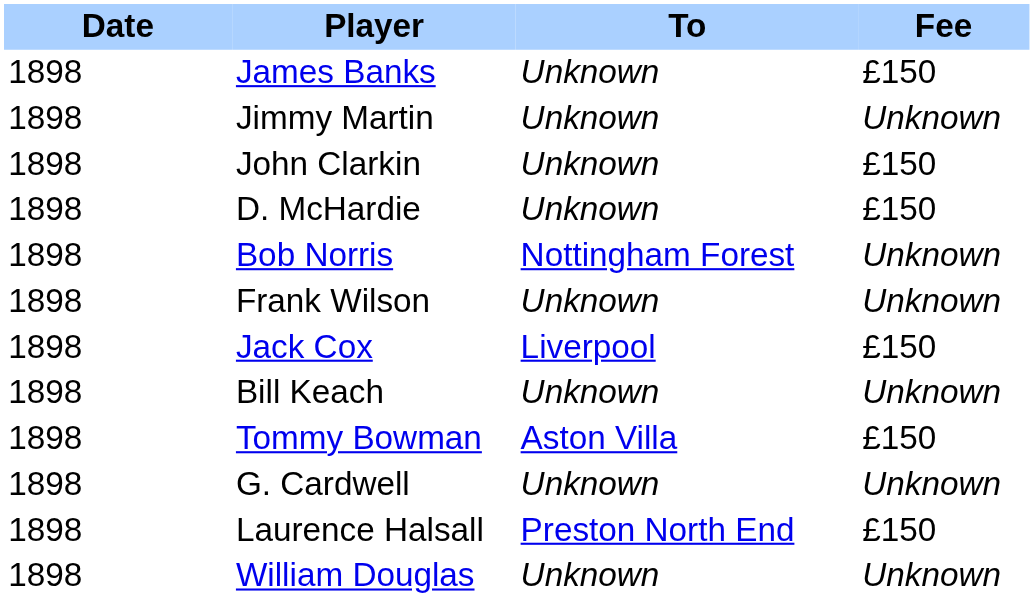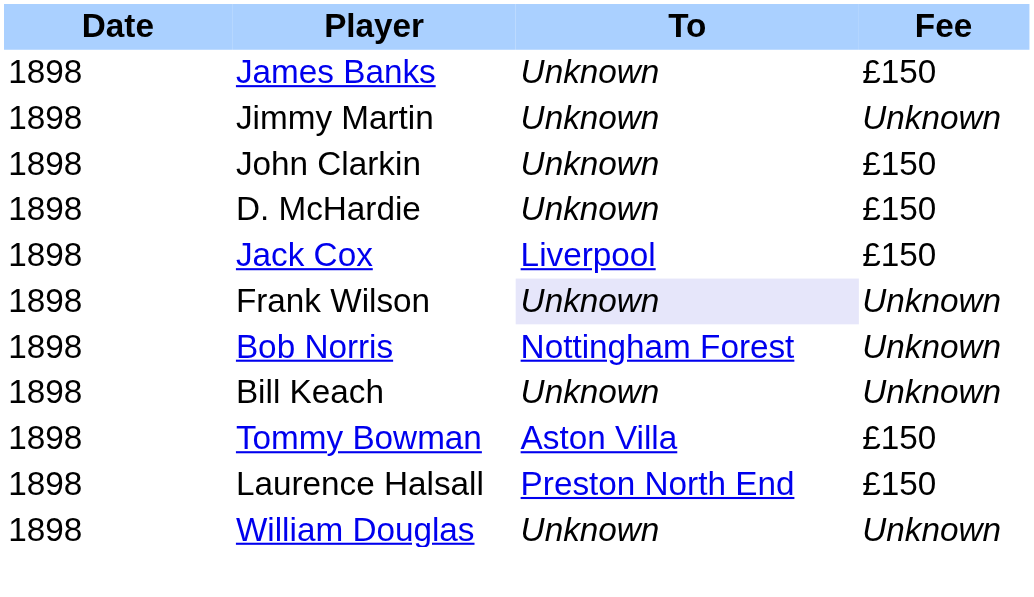rows swapped: Bob Norris <-> Jack Cox
Frank Wilson | To: no background -> lavender background
- row: 1898 | G. Cardwell | Unknown | Unknown
